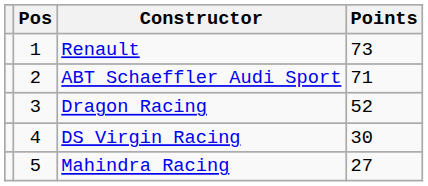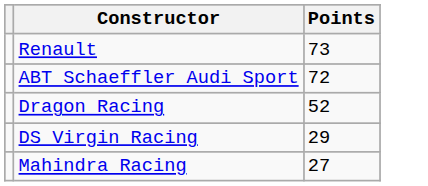- column: Pos | 1 | 2 | 3 | 4 | 5
ABT Schaeffler Audi Sport | Points: 71 -> 72
DS Virgin Racing | Points: 30 -> 29
